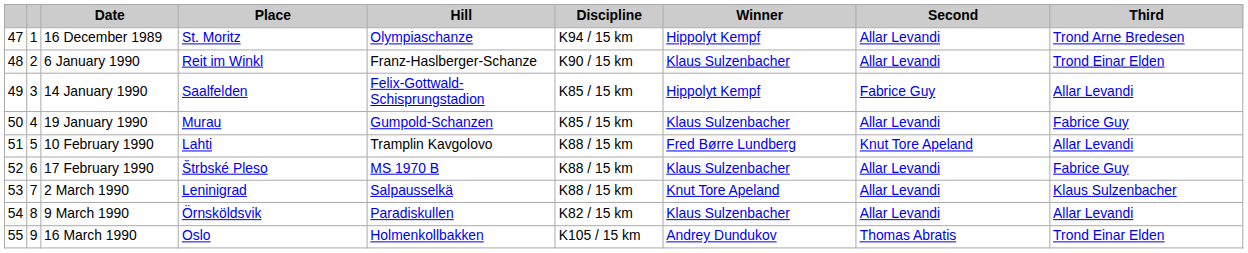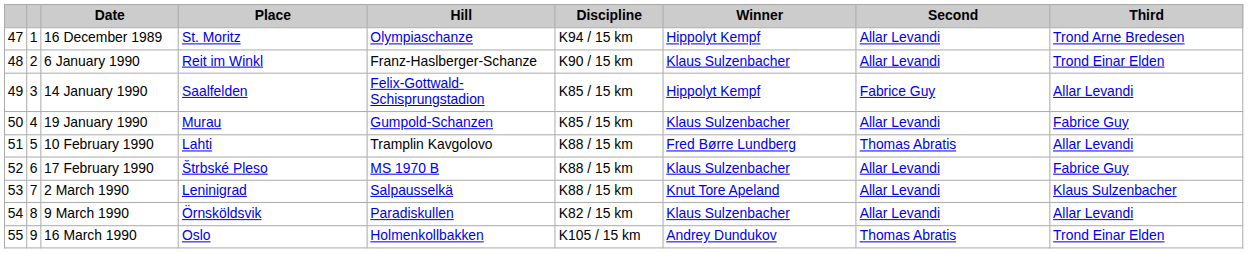10 February 1990 | Second: Knut Tore Apeland -> Thomas Abratis
